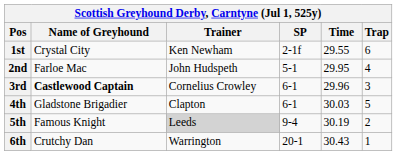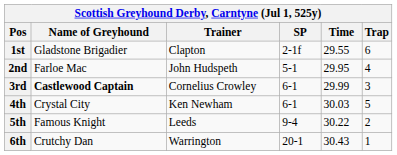1st | Name of Greyhound: Crystal City -> Gladstone Brigadier
1st | Trainer: Ken Newham -> Clapton
3rd | Time: 29.96 -> 29.99
4th | Name of Greyhound: Gladstone Brigadier -> Crystal City
4th | Trainer: Clapton -> Ken Newham
5th | Trainer: lightgrey background -> no background
5th | Time: 30.19 -> 30.22
